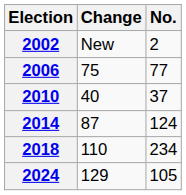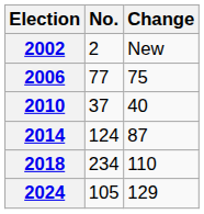columns swapped: No. <-> Change
